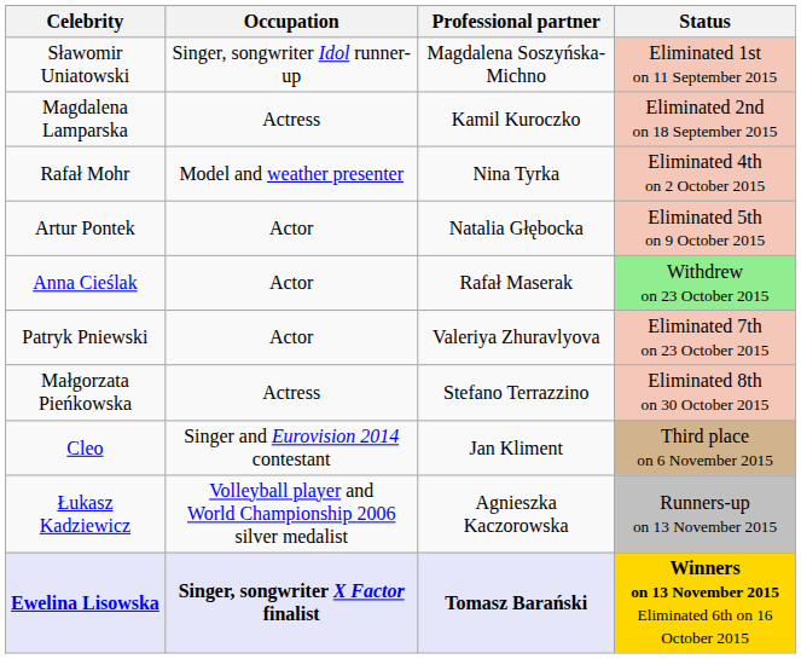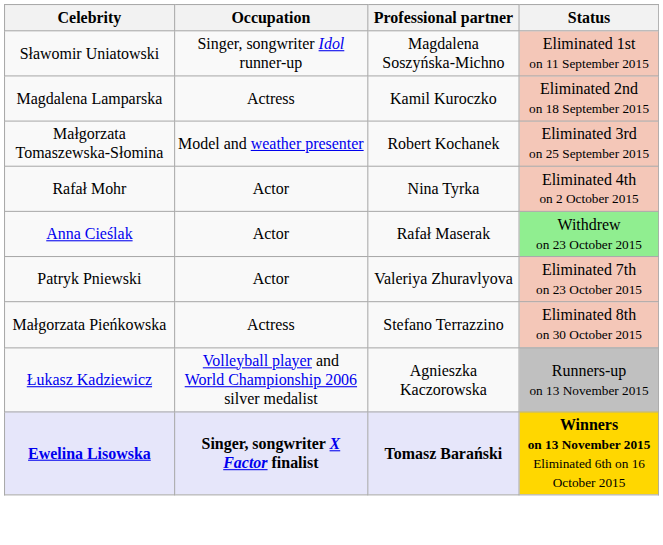+ row: Małgorzata Tomaszewska-Słomina | Model and weather presenter | Robert Kochanek | Eliminated 3rd on 25 September 2015
Rafał Mohr | Occupation: Model and weather presenter -> Actor
- row: Artur Pontek | Actor | Natalia Głębocka | Eliminated 5th on 9 October 2015
- row: Cleo | Singer and Eurovision 2014 contestant | Jan Kliment | Third place on 6 November 2015
